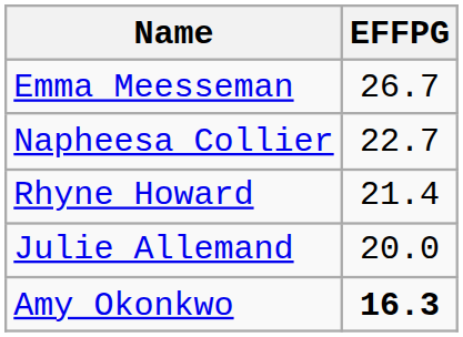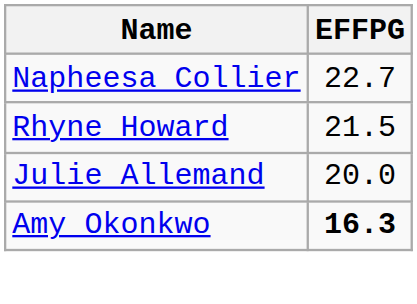- row: Emma Meesseman | 26.7
Rhyne Howard | EFFPG: 21.4 -> 21.5
